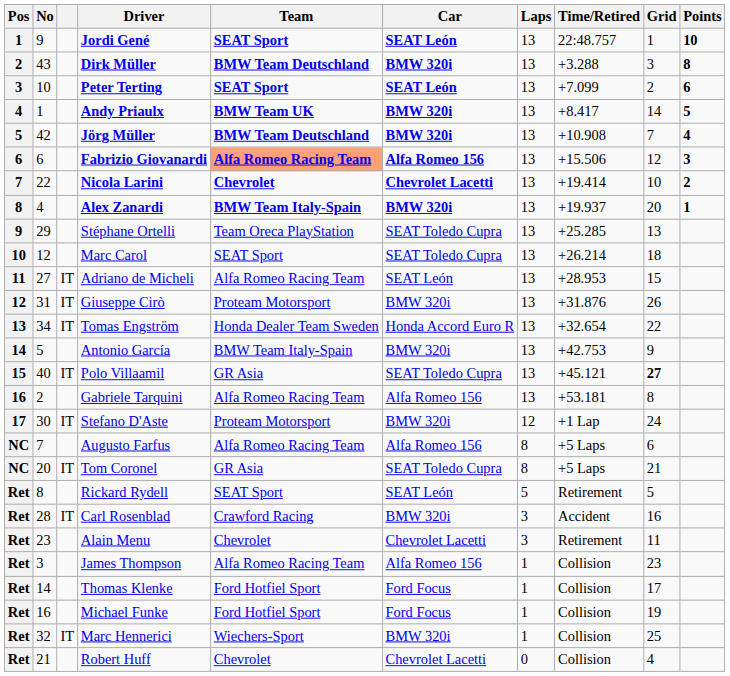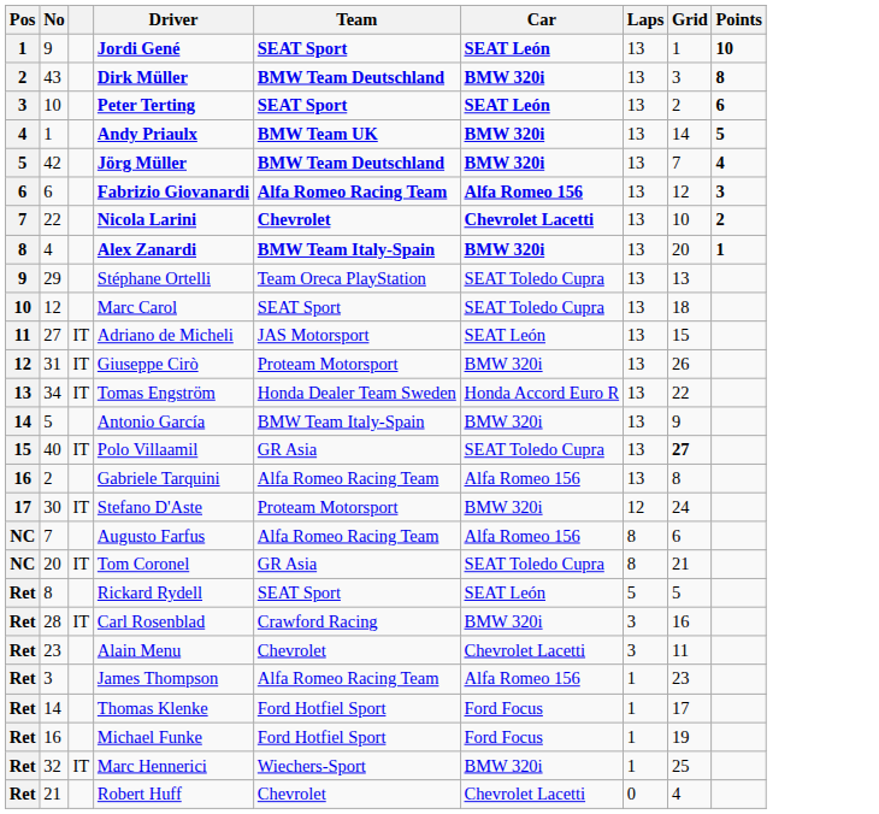- column: Time/Retired | 22:48.757 | +3.288 | +7.099 | +8.417 | +10.908 | +15.506 | +19.414 | +19.937 | +25.285 | +26.214 | +28.953 | +31.876 | +32.654 | +42.753 | +45.121 | +53.181 | +1 Lap | +5 Laps | +5 Laps | Retirement | Accident | Retirement | Collision | Collision | Collision | Collision | Collision
Fabrizio Giovanardi | Team: lightsalmon background -> no background
Adriano de Micheli | Team: Alfa Romeo Racing Team -> JAS Motorsport
